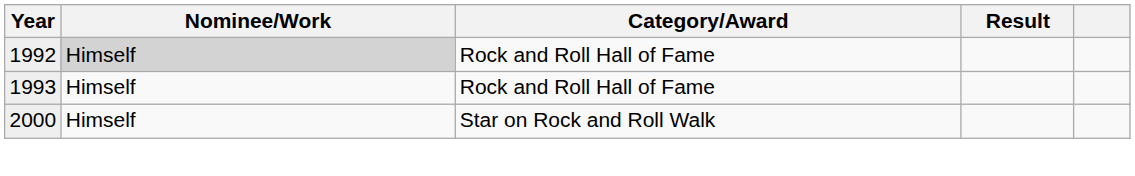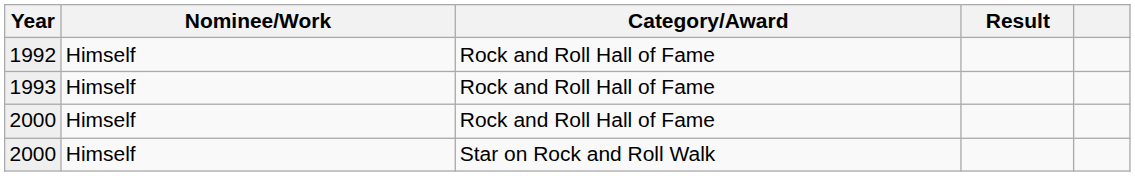1992 | Nominee/Work: lightgrey background -> no background
+ row: 2000 | Himself | Rock and Roll Hall of Fame
